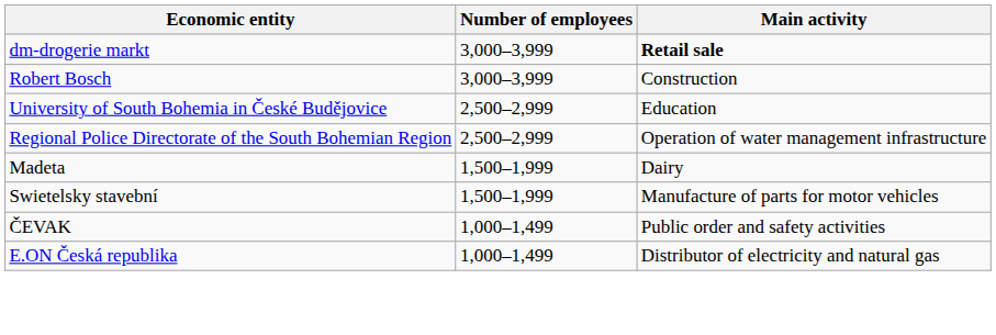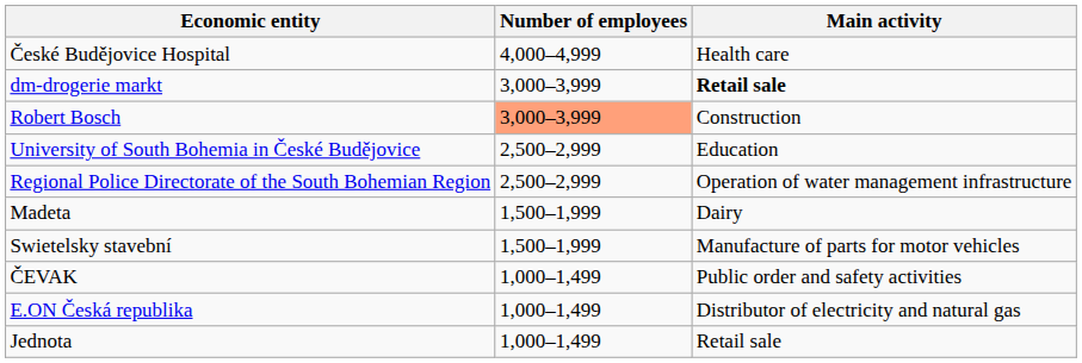+ row: České Budějovice Hospital | 4,000–4,999 | Health care
Robert Bosch | Number of employees: no background -> lightsalmon background
+ row: Jednota | 1,000–1,499 | Retail sale
